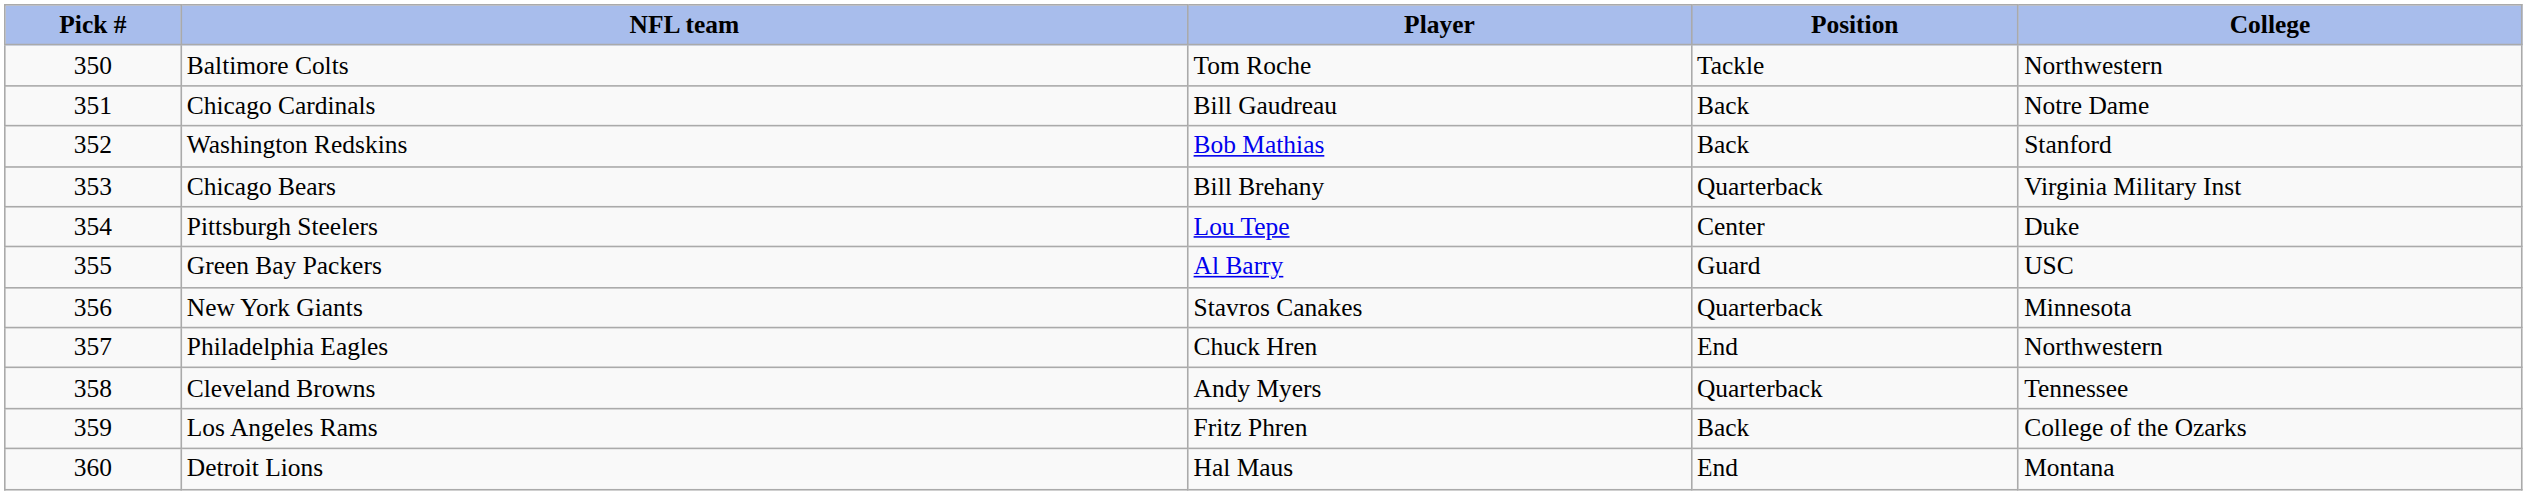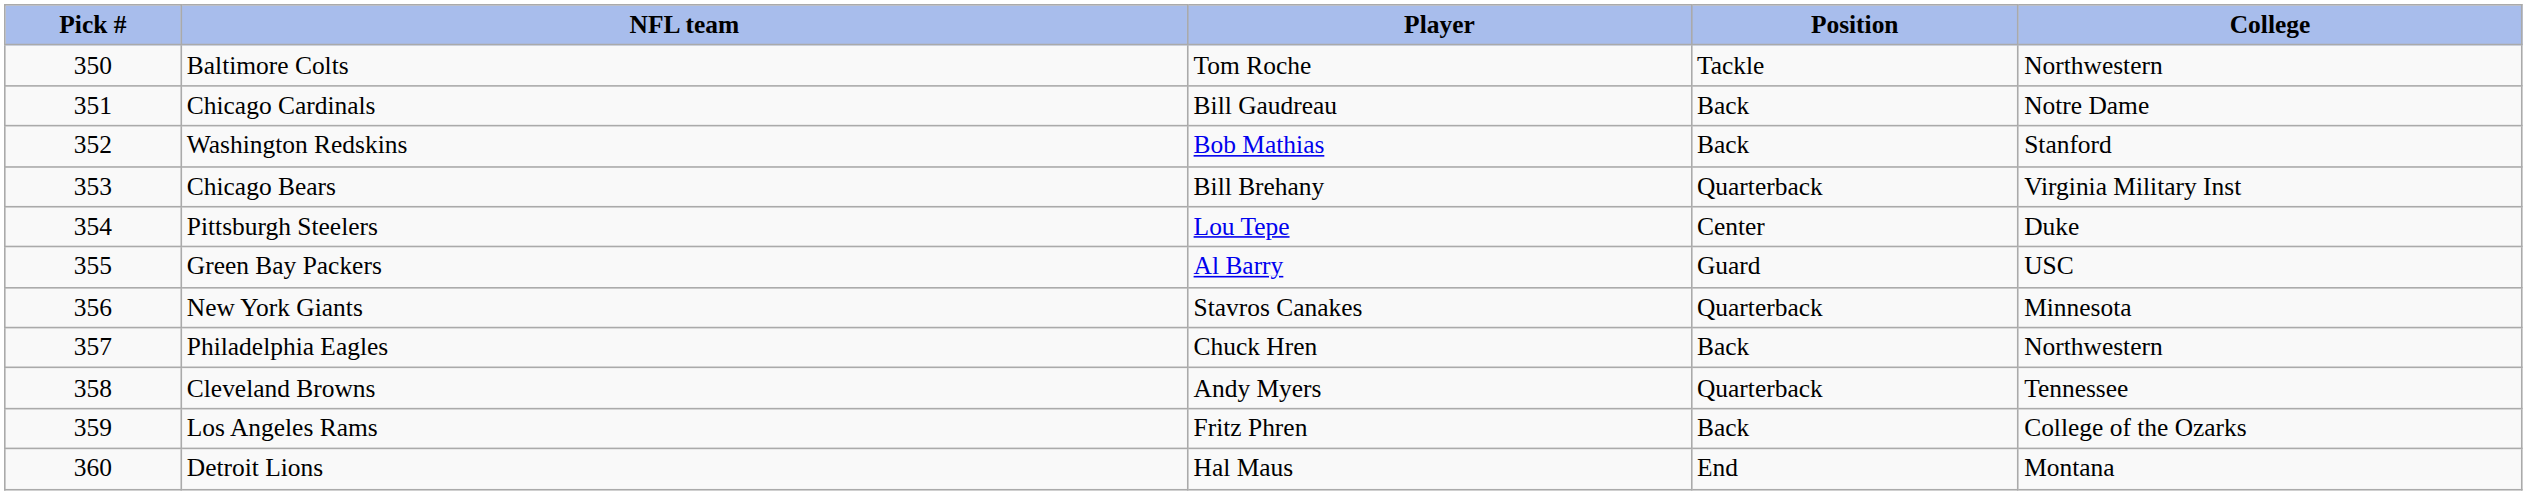Philadelphia Eagles | Position: End -> Back
